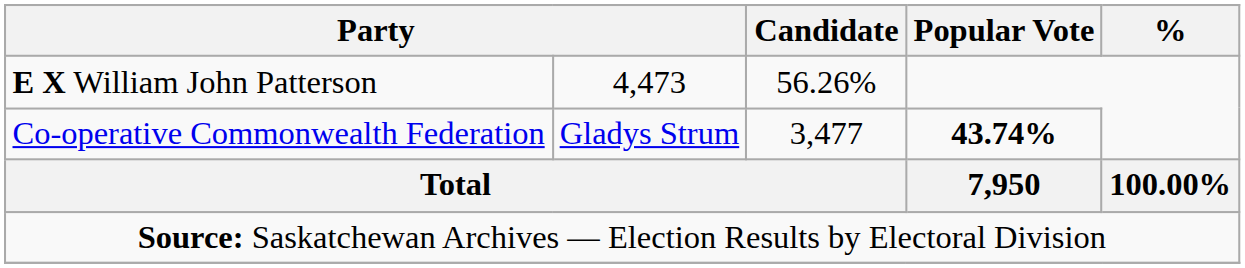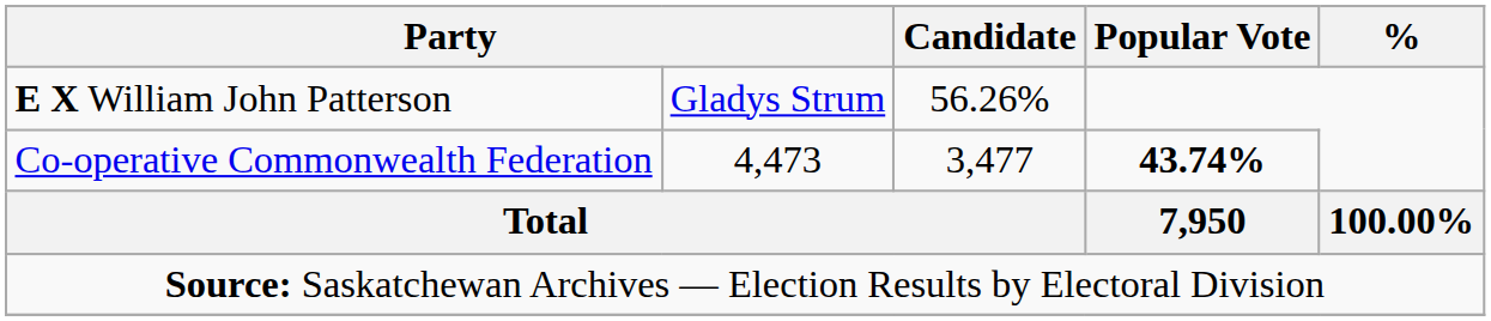E X William John Patterson | column 2: 4,473 -> Gladys Strum
Co-operative Commonwealth Federation | column 2: Gladys Strum -> 4,473
